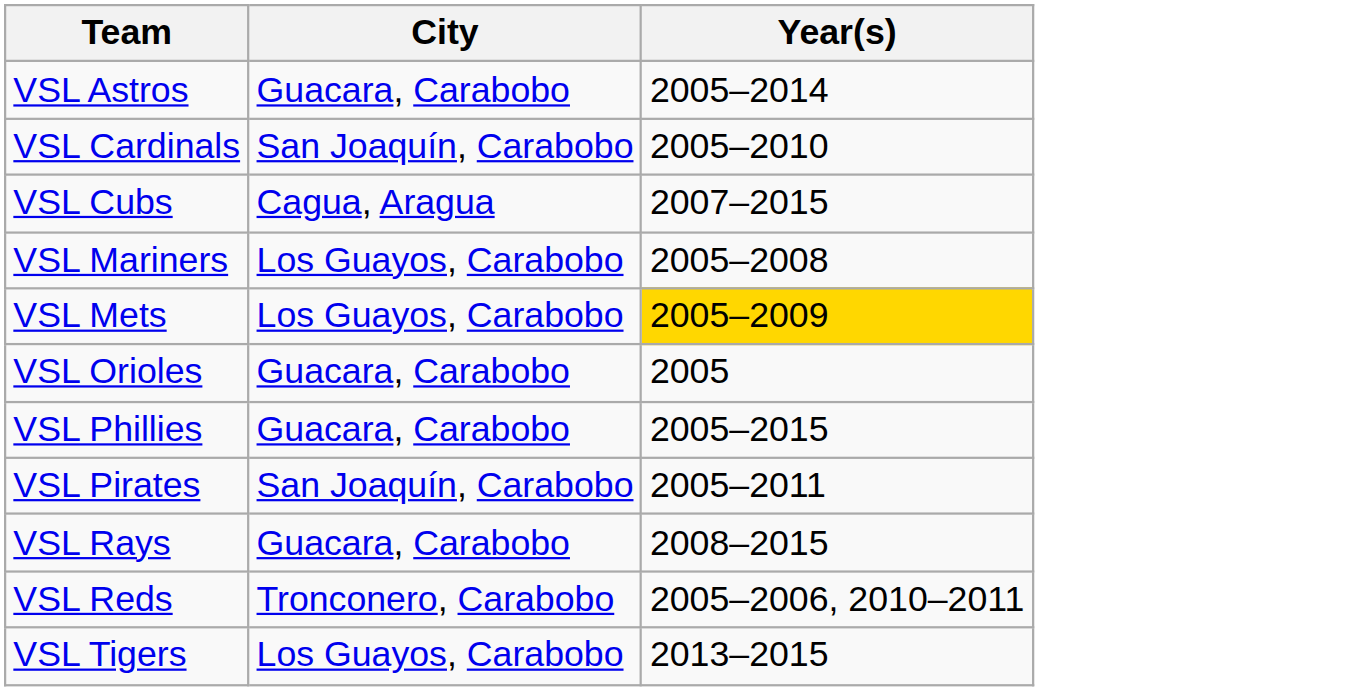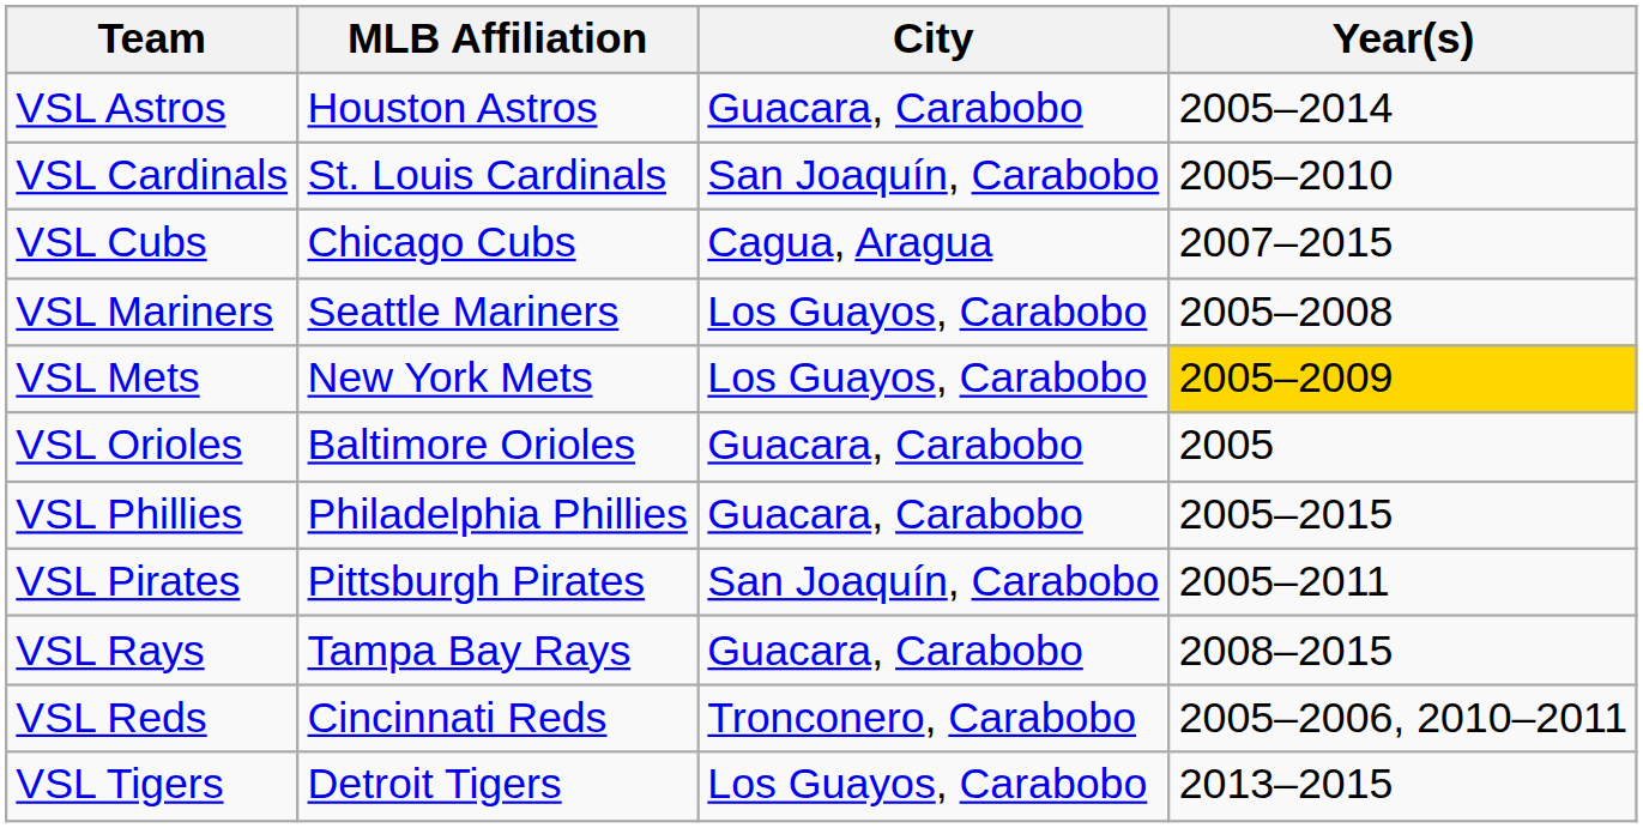+ column: MLB Affiliation | Houston Astros | St. Louis Cardinals | Chicago Cubs | Seattle Mariners | New York Mets | Baltimore Orioles | Philadelphia Phillies | Pittsburgh Pirates | Tampa Bay Rays | Cincinnati Reds | Detroit Tigers
